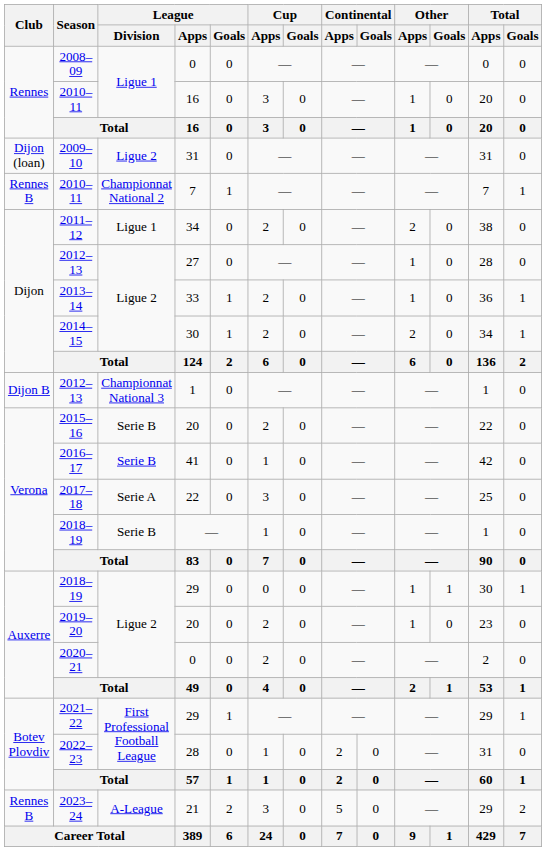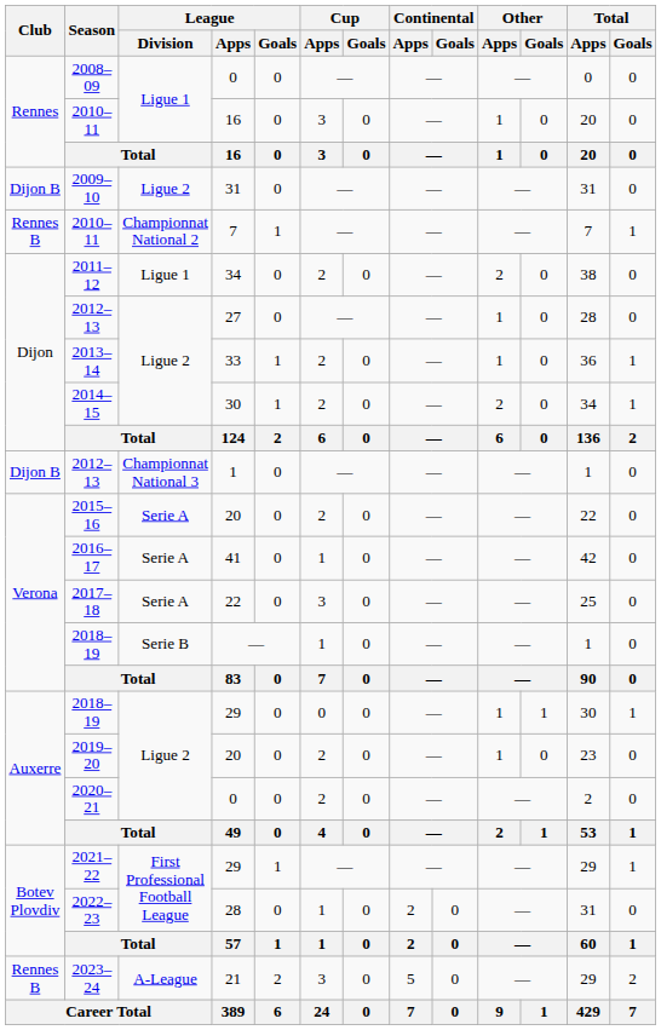2009–10 | Club: Dijon (loan) -> Dijon B
2015–16 | League / Division: Serie B -> Serie A
2016–17 | League / Division: Serie B -> Serie A
